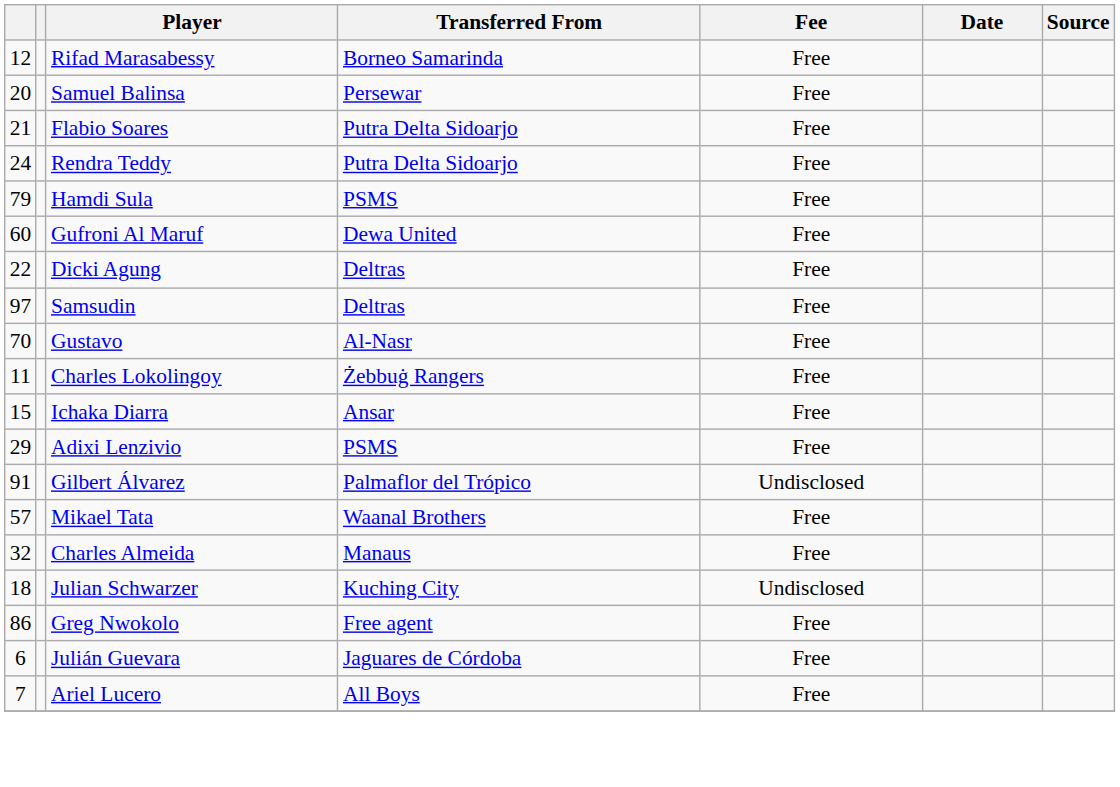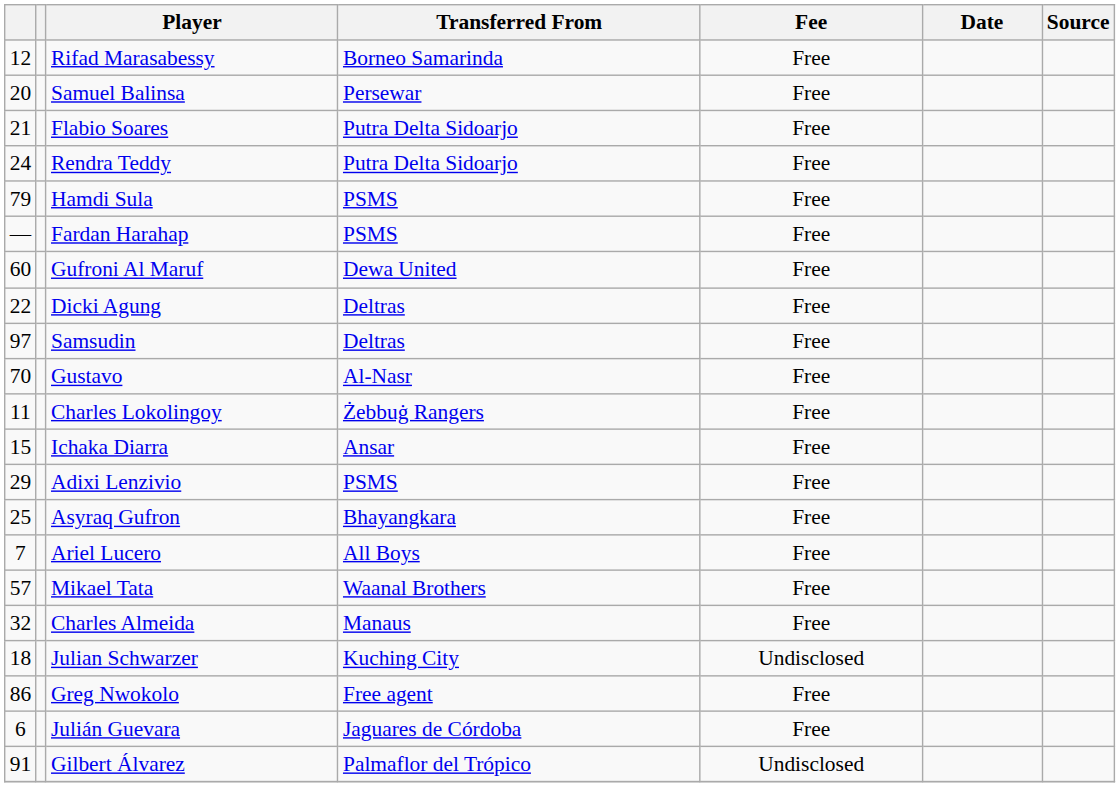+ row: — | Fardan Harahap | PSMS | Free
+ row: 25 | Asyraq Gufron | Bhayangkara | Free
rows swapped: Ariel Lucero <-> Gilbert Álvarez
